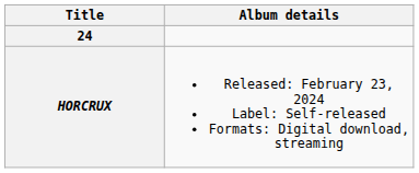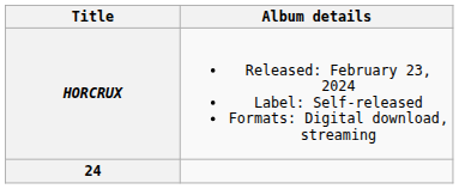rows swapped: HORCRUX <-> 24
